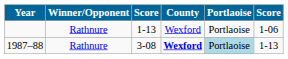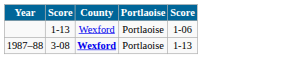- column: Winner/Opponent | Rathnure | Rathnure
1987–88 | Portlaoise: lightblue background -> no background
